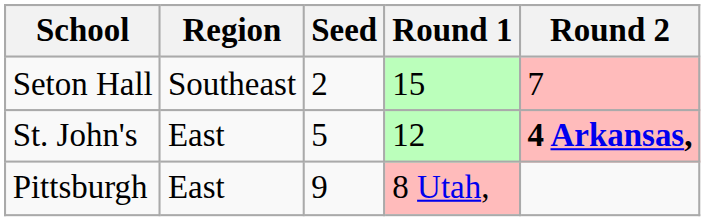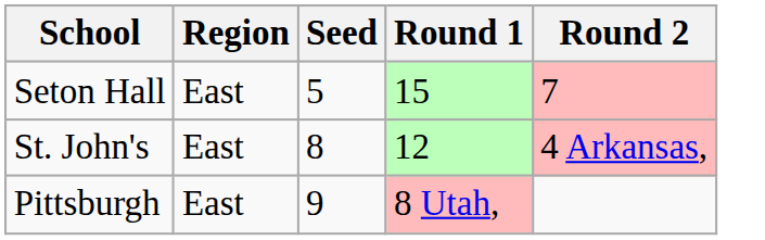Seton Hall | Region: Southeast -> East
Seton Hall | Seed: 2 -> 5
St. John's | Seed: 5 -> 8
St. John's | Round 2: bold -> normal
